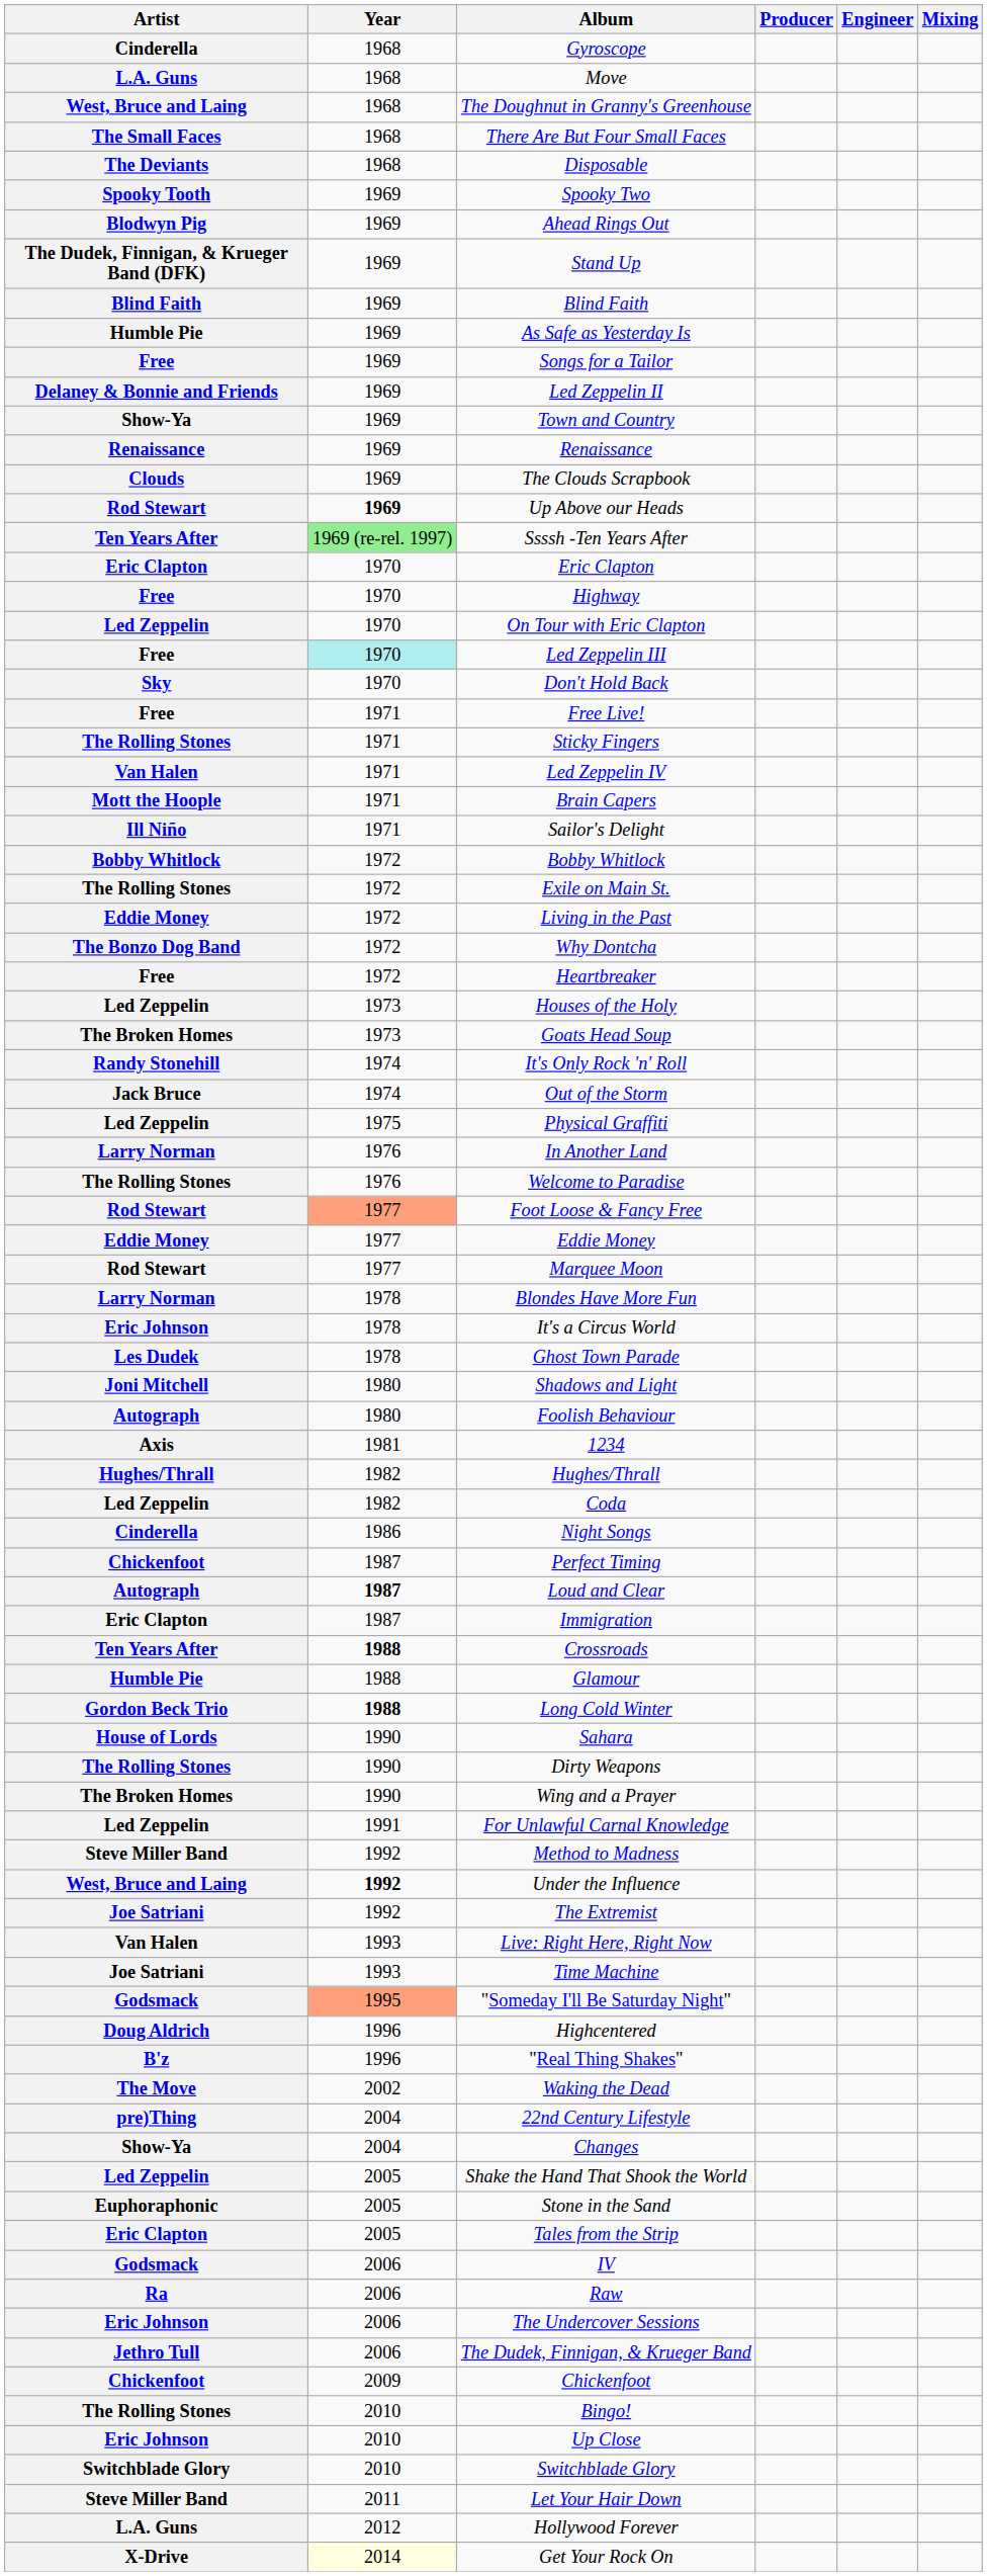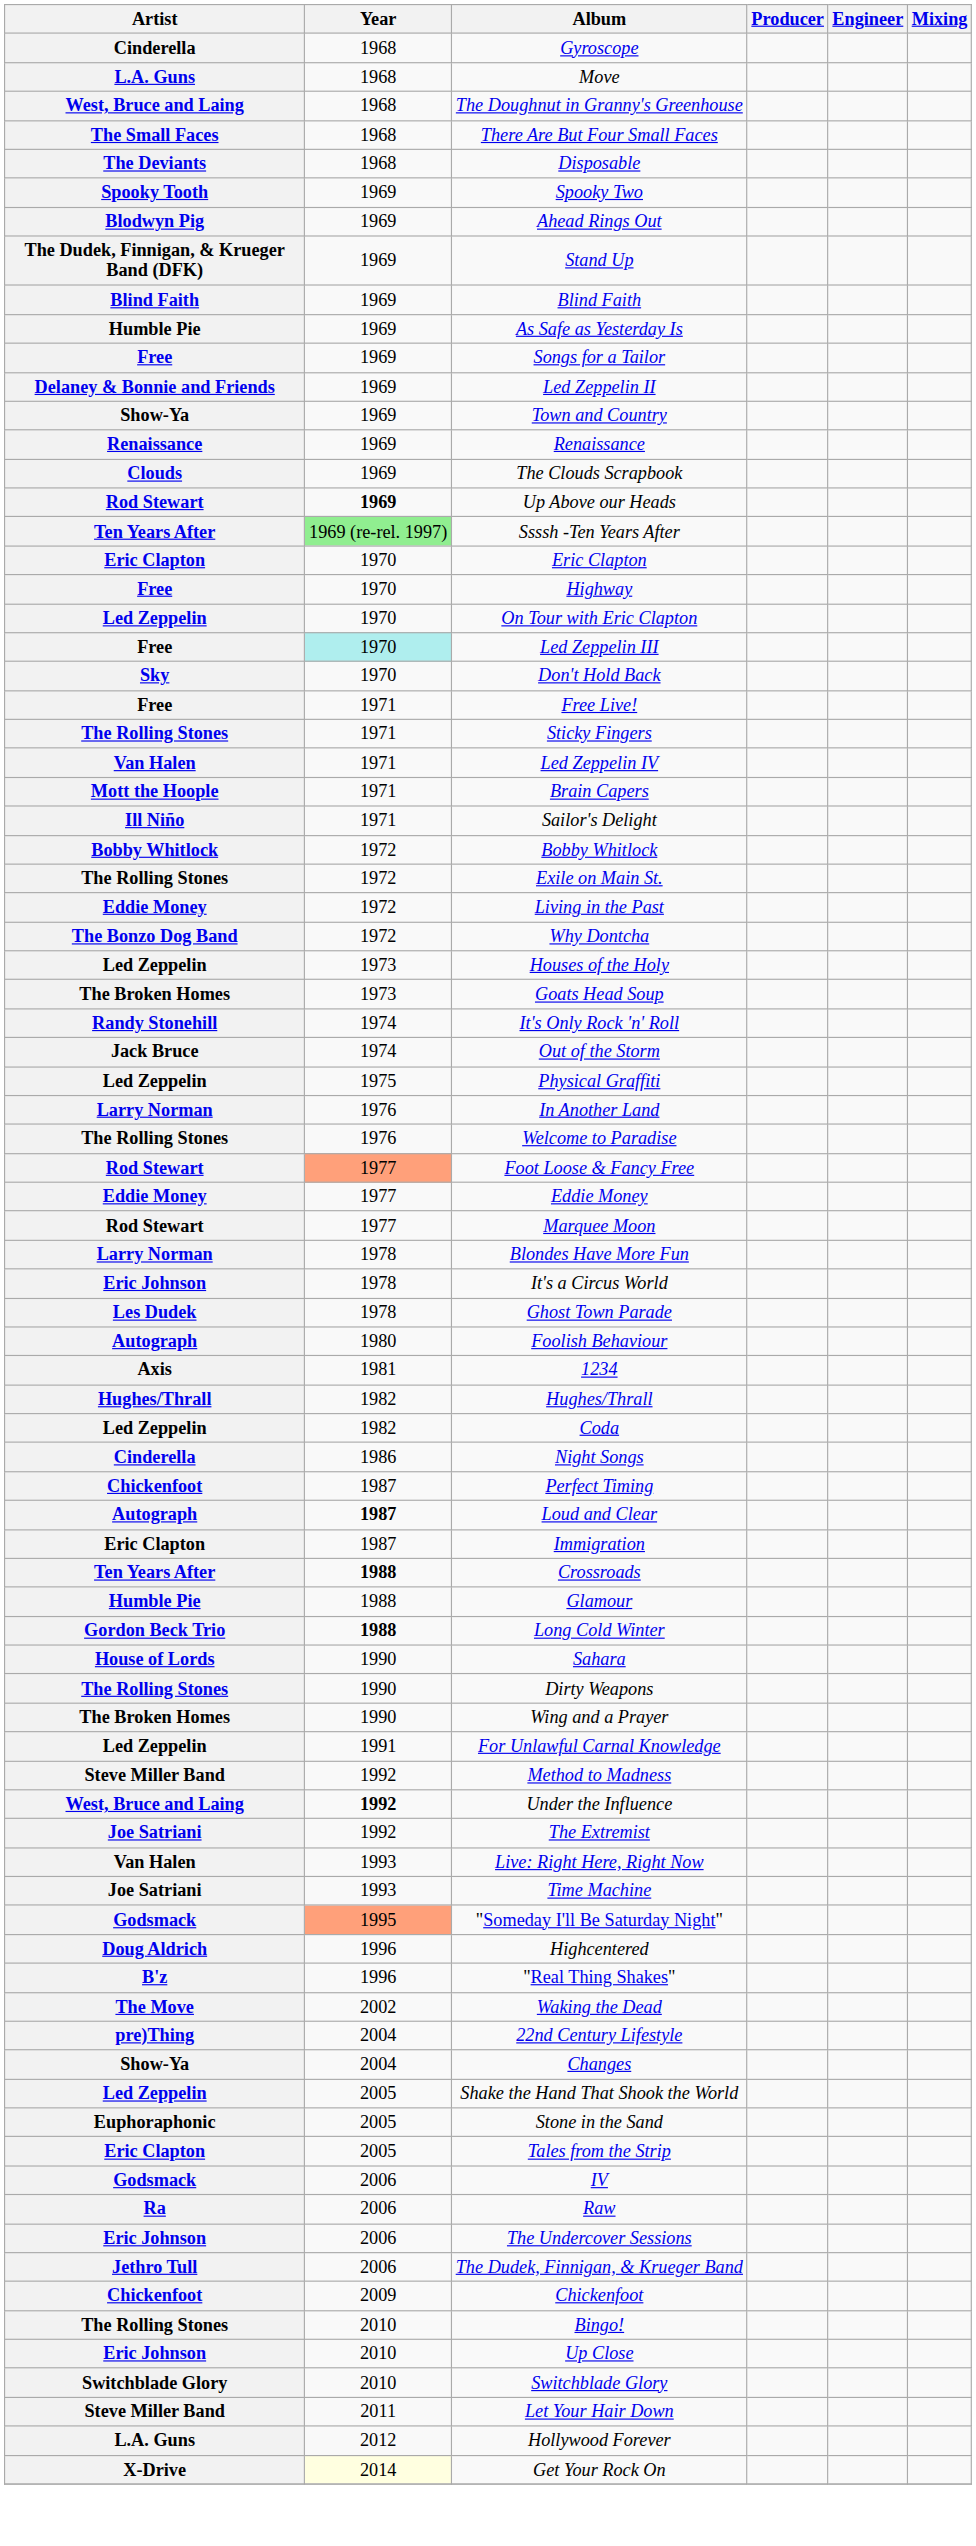- row: Free | 1972 | Heartbreaker
- row: Joni Mitchell | 1980 | Shadows and Light
